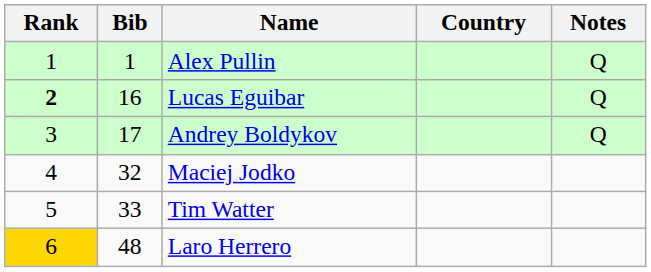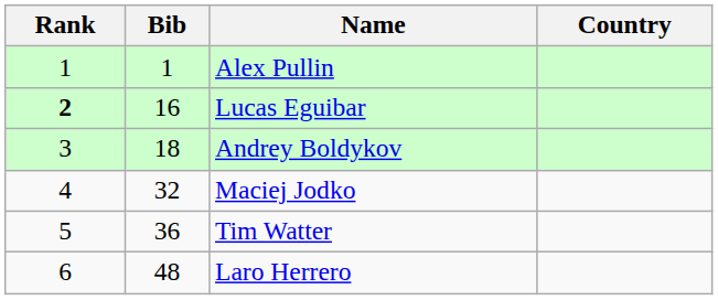- column: Notes | Q | Q | Q
Andrey Boldykov | Bib: 17 -> 18
Tim Watter | Bib: 33 -> 36
Laro Herrero | Rank: gold background -> no background
